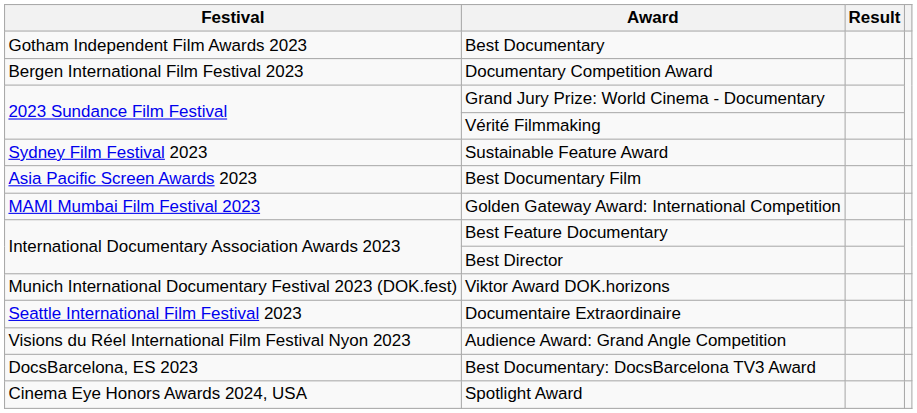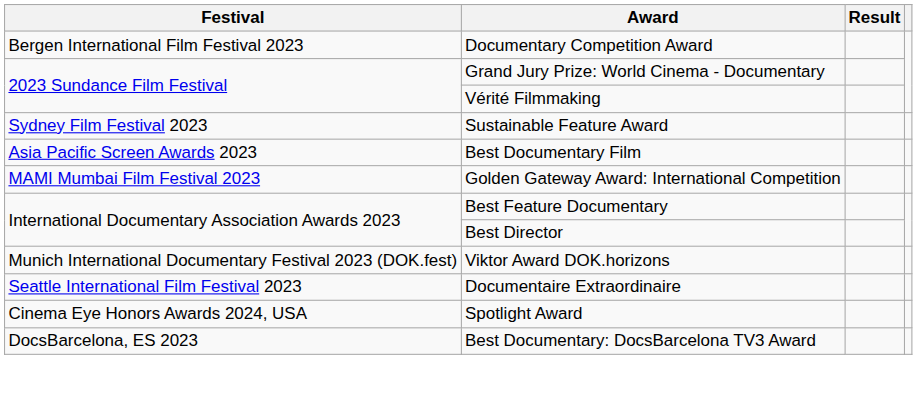- row: Gotham Independent Film Awards 2023 | Best Documentary
- row: Visions du Réel International Film Festival Nyon 2023 | Audience Award: Grand Angle Competition
rows swapped: Spotlight Award <-> Best Documentary: DocsBarcelona TV3 Award
